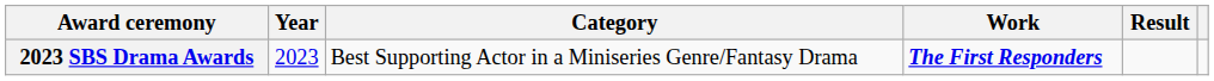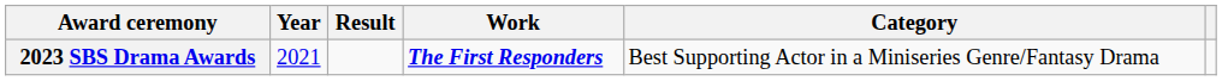columns swapped: Category <-> Result
2023 SBS Drama Awards | Year: 2023 -> 2021
